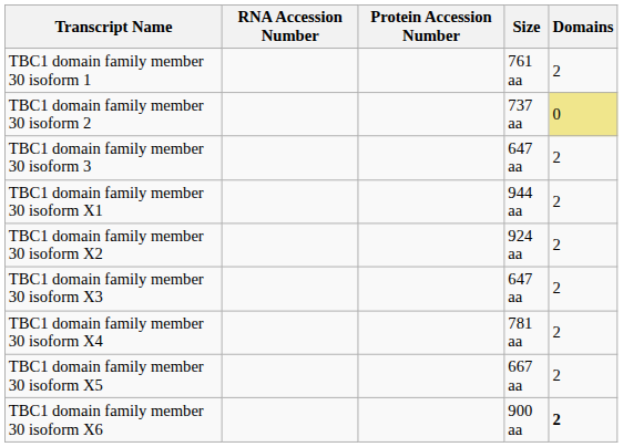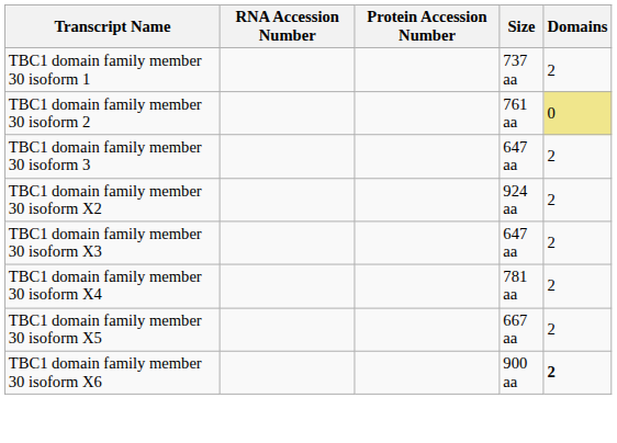TBC1 domain family member 30 isoform 1 | Size: 761 aa -> 737 aa
TBC1 domain family member 30 isoform 2 | Size: 737 aa -> 761 aa
- row: TBC1 domain family member 30 isoform X1 | 944 aa | 2
